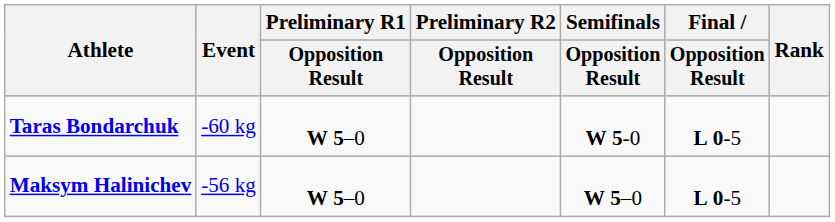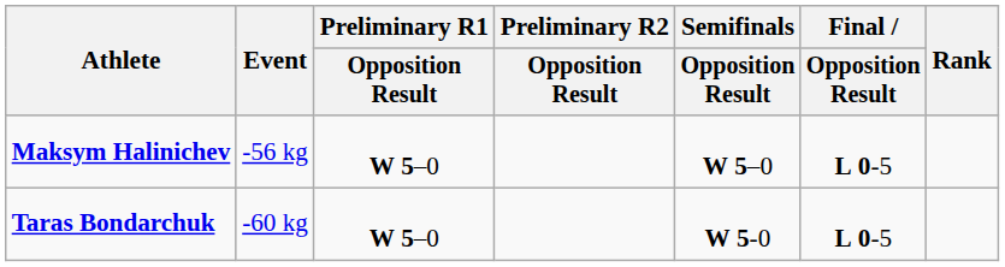rows swapped: Maksym Halinichev <-> Taras Bondarchuk
